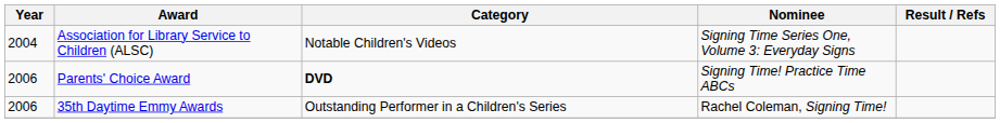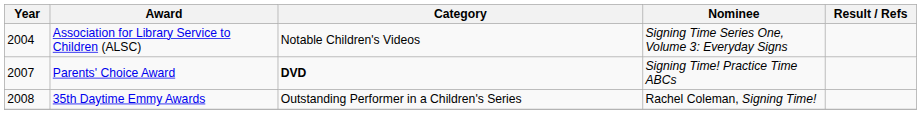Parents' Choice Award | Year: 2006 -> 2007
35th Daytime Emmy Awards | Year: 2006 -> 2008
